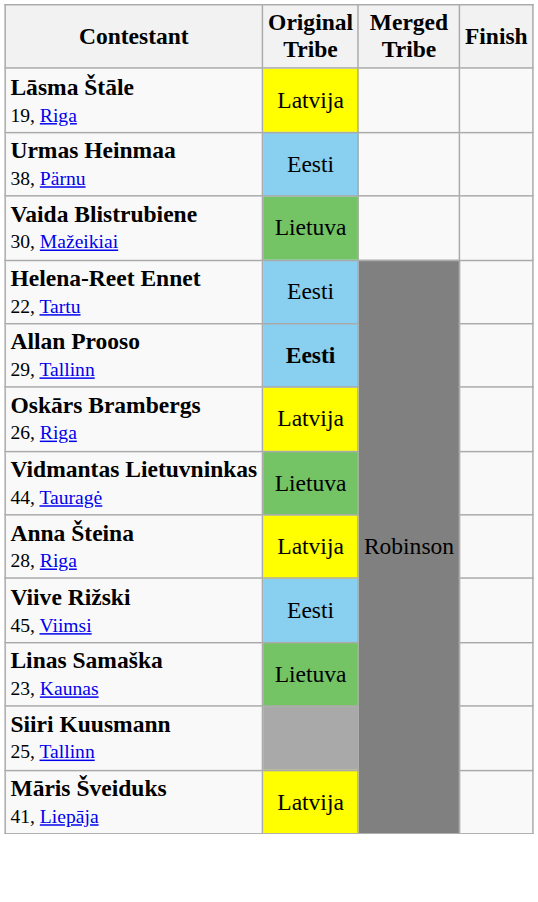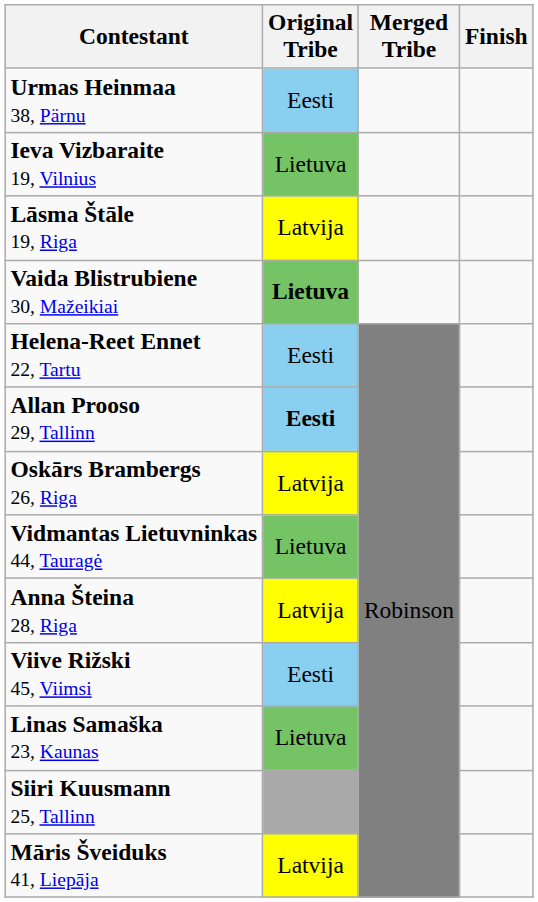rows swapped: Urmas Heinmaa 38, Pärnu <-> Lāsma Štāle 19, Riga
+ row: Ieva Vizbaraite 19, Vilnius | Lietuva
Vaida Blistrubiene 30, Mažeikiai | Original Tribe: normal -> bold
